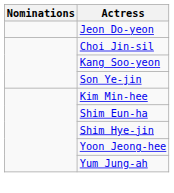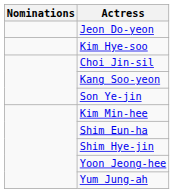+ row: Kim Hye-soo
